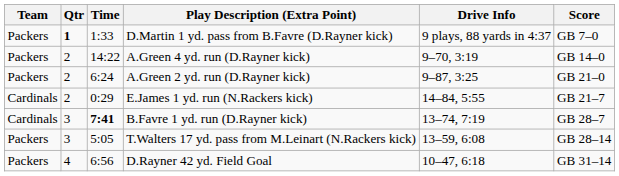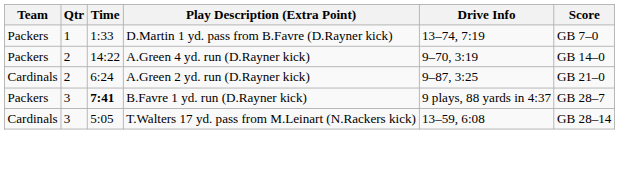D.Martin 1 yd. pass from B.Favre (D.Rayner kick) | Qtr: bold -> normal
D.Martin 1 yd. pass from B.Favre (D.Rayner kick) | Drive Info: 9 plays, 88 yards in 4:37 -> 13–74, 7:19
A.Green 2 yd. run (D.Rayner kick) | Team: Packers -> Cardinals
- row: Cardinals | 2 | 0:29 | E.James 1 yd. run (N.Rackers kick) | 14–84, 5:55 | GB 21–7
B.Favre 1 yd. run (D.Rayner kick) | Team: Cardinals -> Packers
B.Favre 1 yd. run (D.Rayner kick) | Drive Info: 13–74, 7:19 -> 9 plays, 88 yards in 4:37
T.Walters 17 yd. pass from M.Leinart (N.Rackers kick) | Team: Packers -> Cardinals
- row: Packers | 4 | 6:56 | D.Rayner 42 yd. Field Goal | 10–47, 6:18 | GB 31–14
